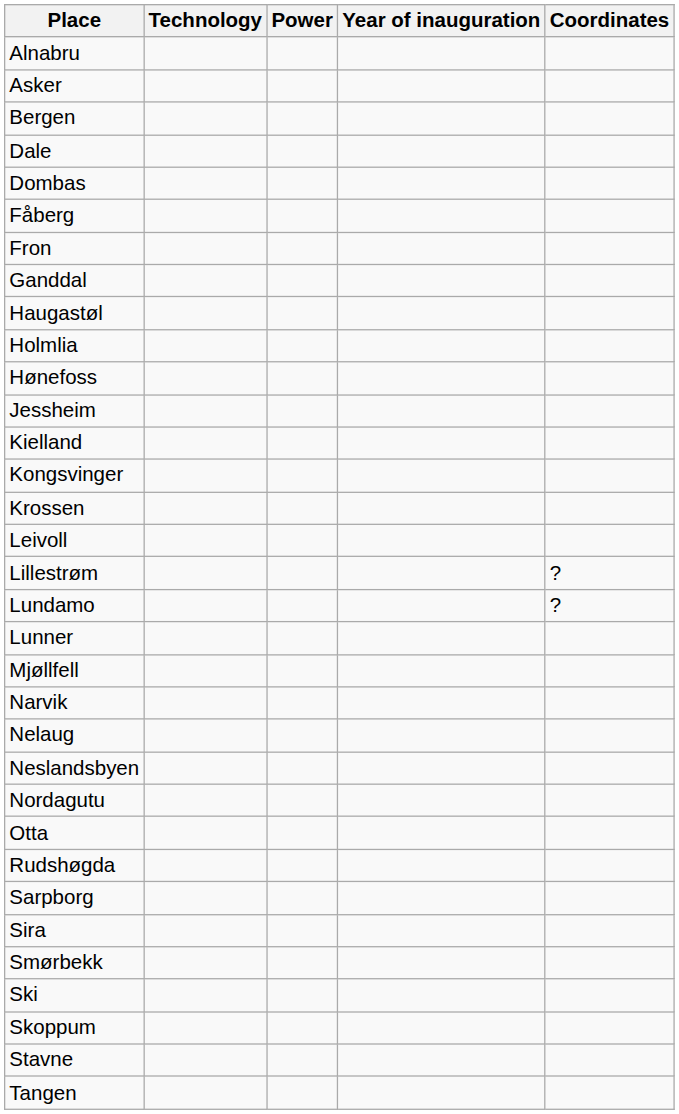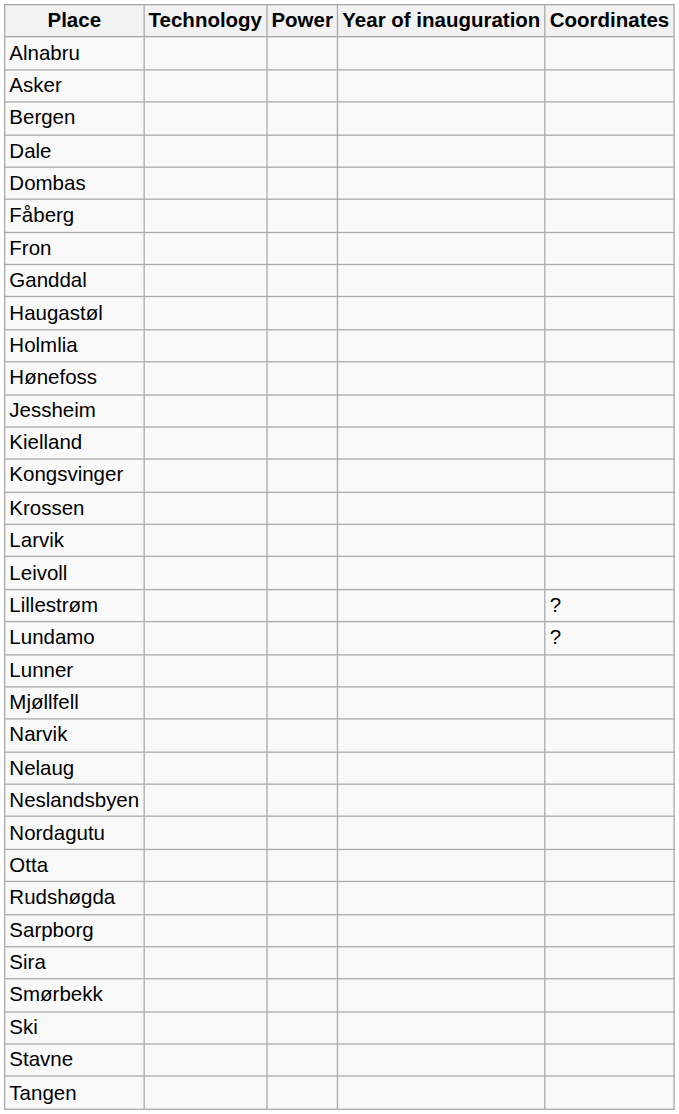+ row: Larvik
- row: Skoppum
